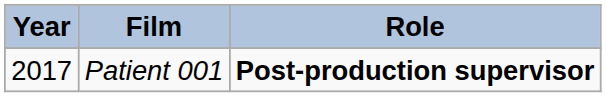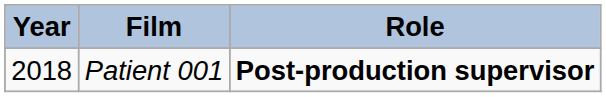Patient 001 | Year: 2017 -> 2018
